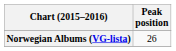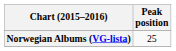Norwegian Albums (VG-lista) | Peak position: 26 -> 25
